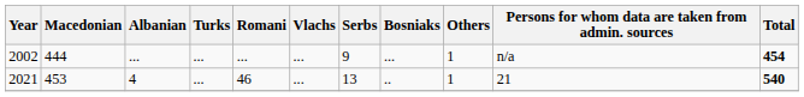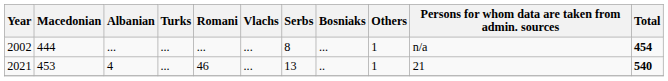2002 | Serbs: 9 -> 8
